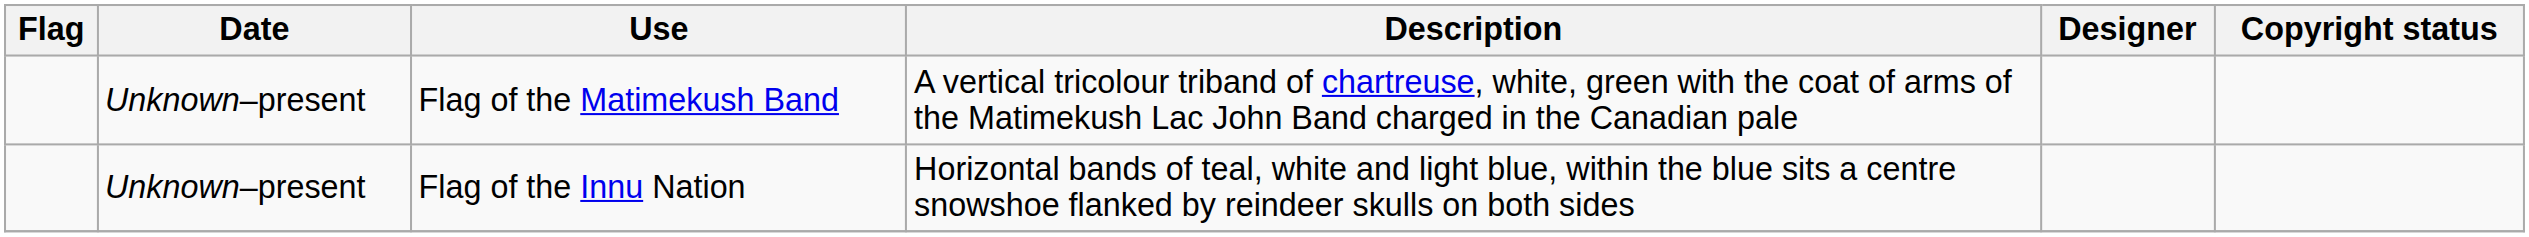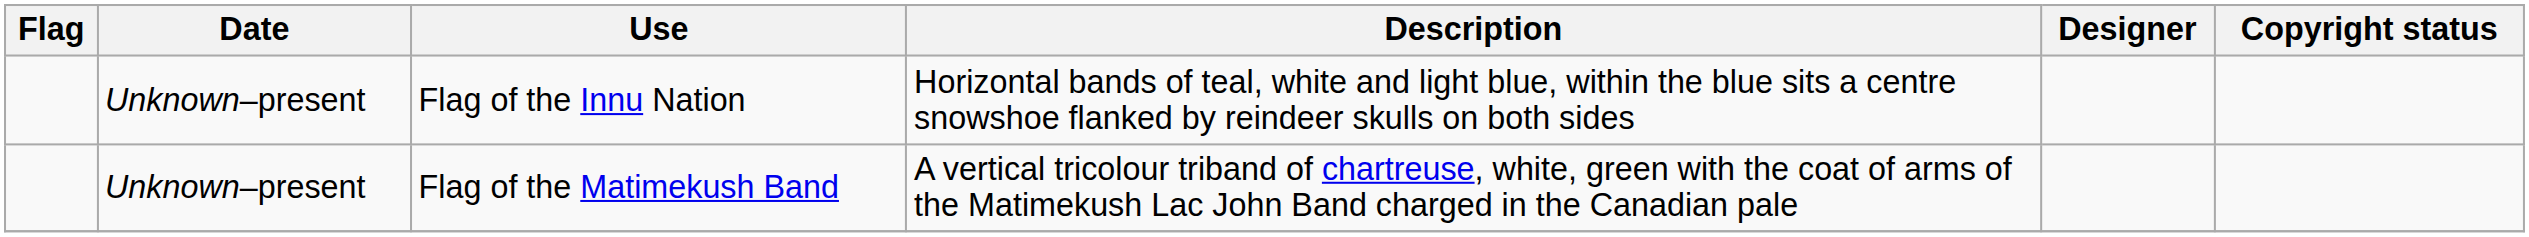rows swapped: Flag of the Innu Nation <-> Flag of the Matimekush Band
